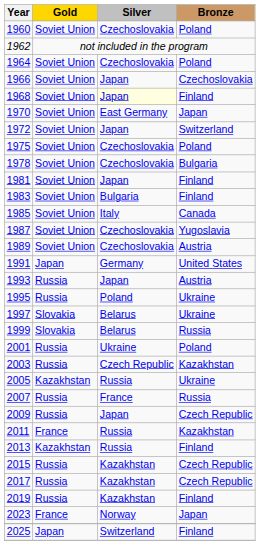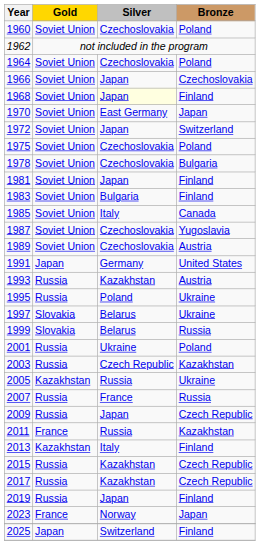1993 | Silver: Japan -> Kazakhstan
2013 | Silver: Russia -> Italy
2019 | Silver: Kazakhstan -> Japan
